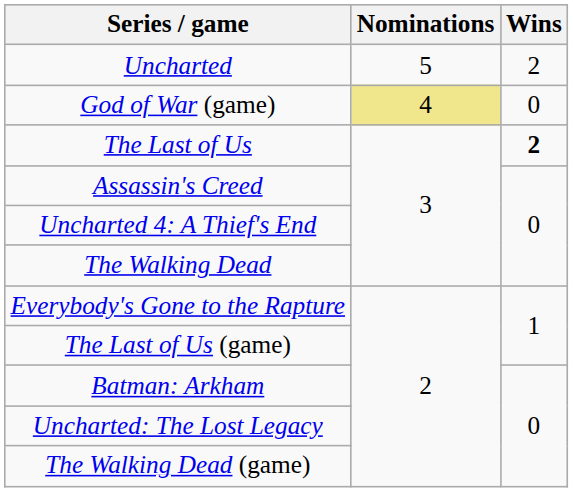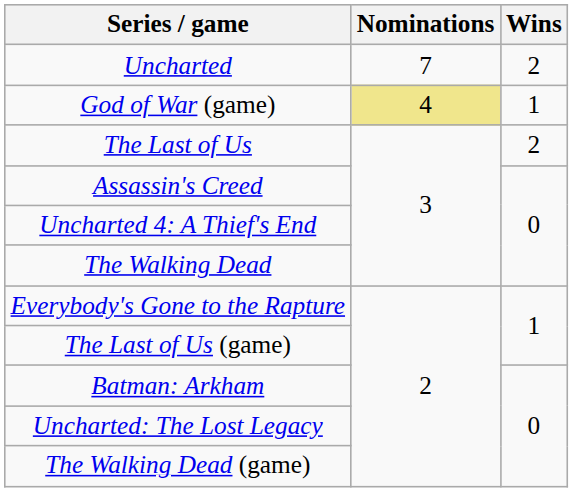Uncharted | Nominations: 5 -> 7
God of War (game) | Wins: 0 -> 1
The Last of Us | Wins: bold -> normal
